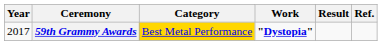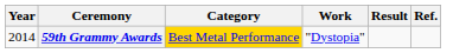59th Grammy Awards | Year: 2017 -> 2014
59th Grammy Awards | Work: bold -> normal
